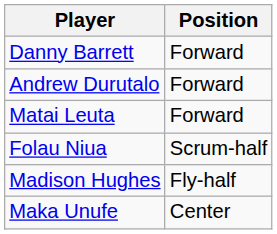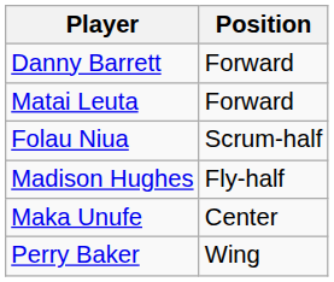- row: Andrew Durutalo | Forward
+ row: Perry Baker | Wing
